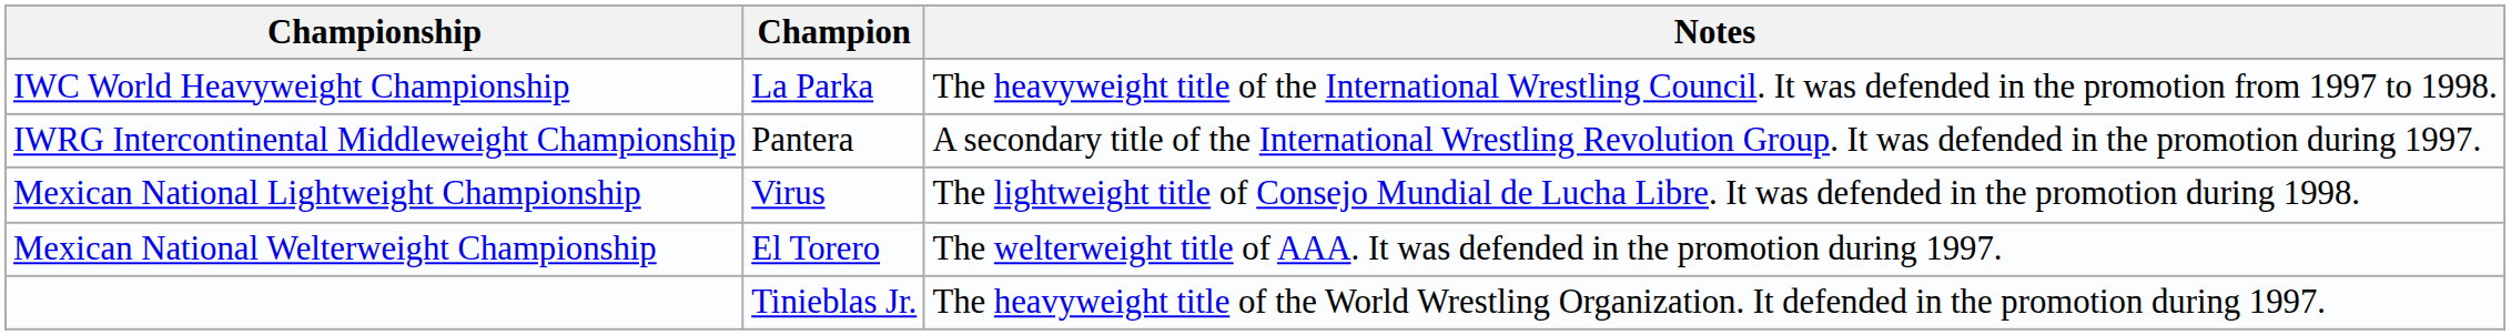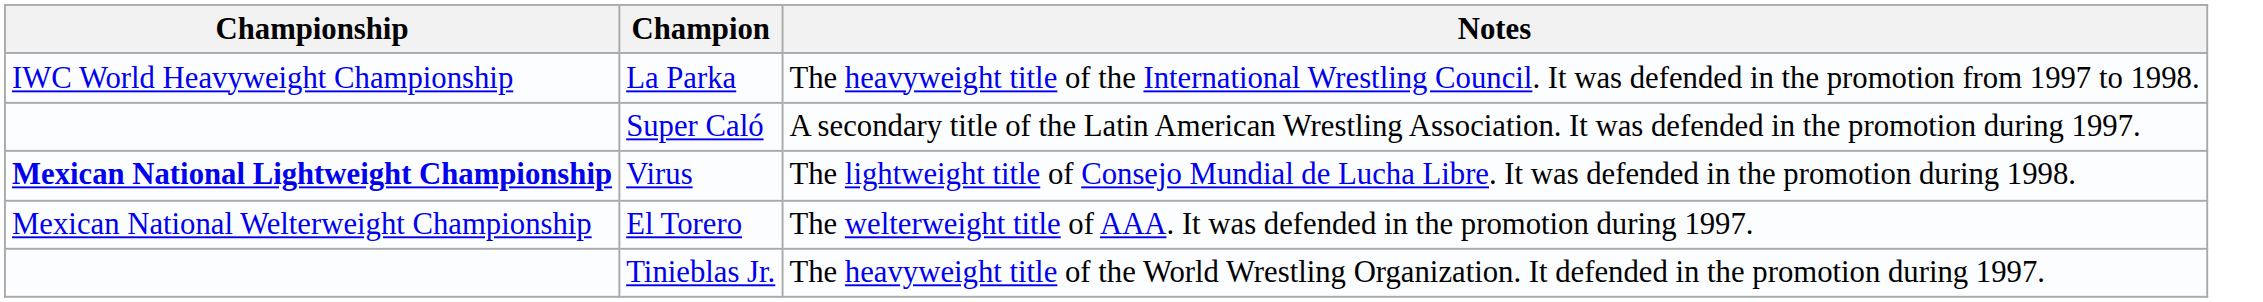- row: IWRG Intercontinental Middleweight Championship | Pantera | A secondary title of the International Wrestling Revolution Group. It was defended in the promotion during 1997.
+ row: Super Caló | A secondary title of the Latin American Wrestling Association. It was defended in the promotion during 1997.
Virus | Championship: normal -> bold
